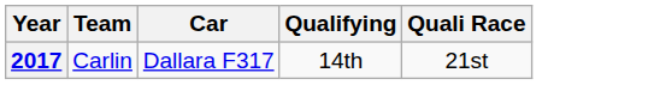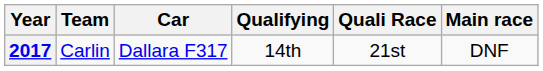+ column: Main race | DNF
